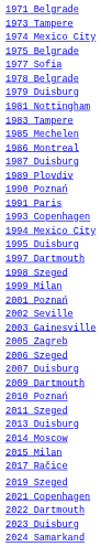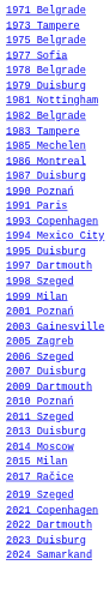- row: 1974 Mexico City
+ row: 1982 Belgrade
- row: 1989 Plovdiv
- row: 2002 Seville
